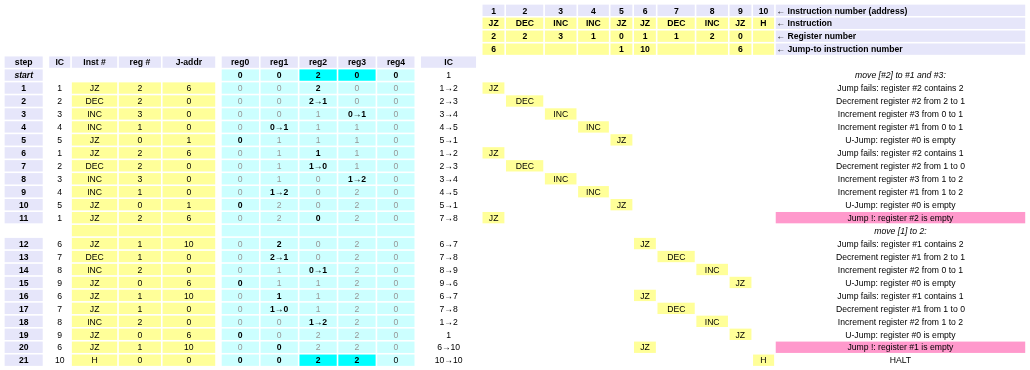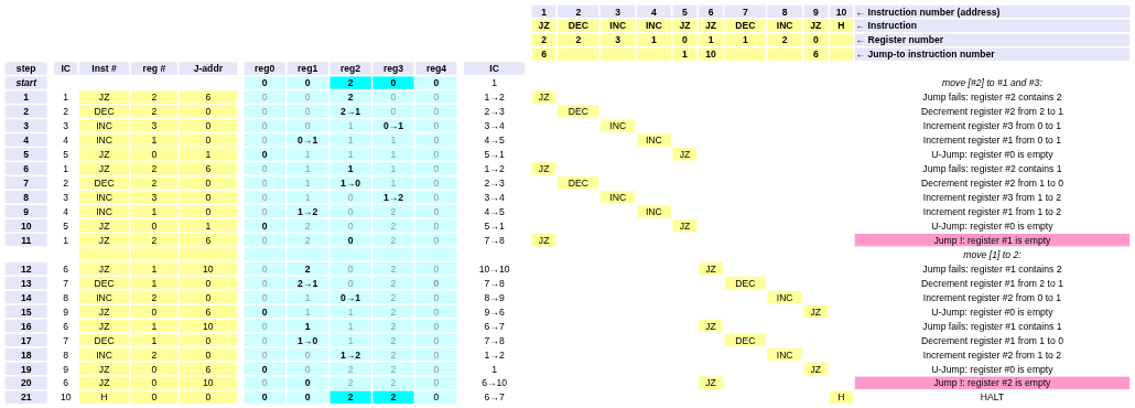11 | ← Instruction number (address): Jump !: register #2 is empty -> Jump !: register #1 is empty
12 | column 14: 6→7 -> 10→10
13 | column 12: normal -> bold
17 | column 4: JZ -> DEC
20 | column 5: 1 -> 0
20 | ← Instruction number (address): Jump !: register #1 is empty -> Jump !: register #2 is empty
21 | column 14: 10→10 -> 6→7
